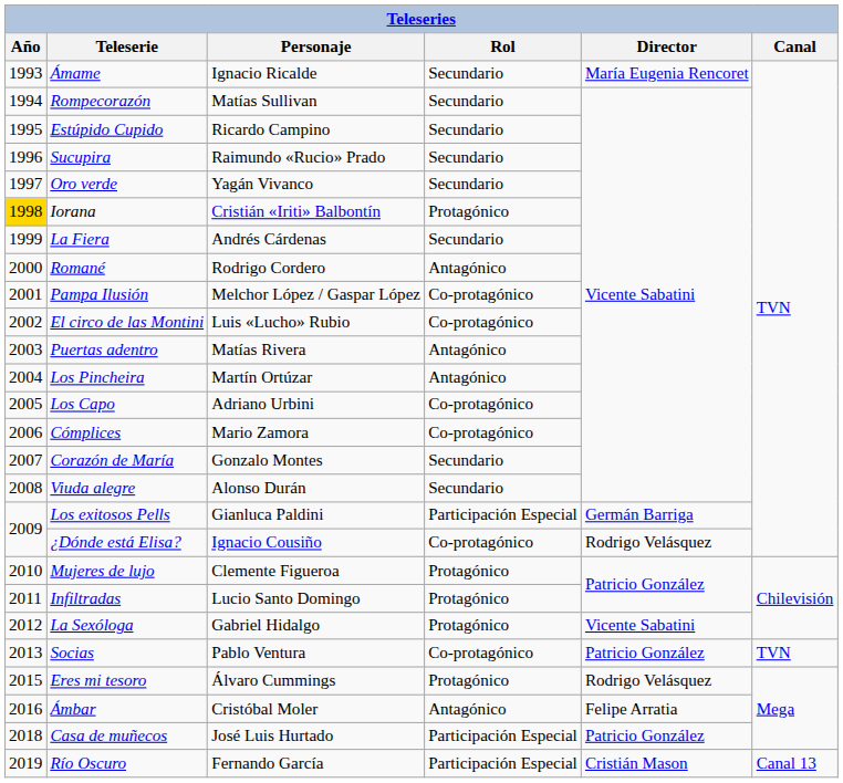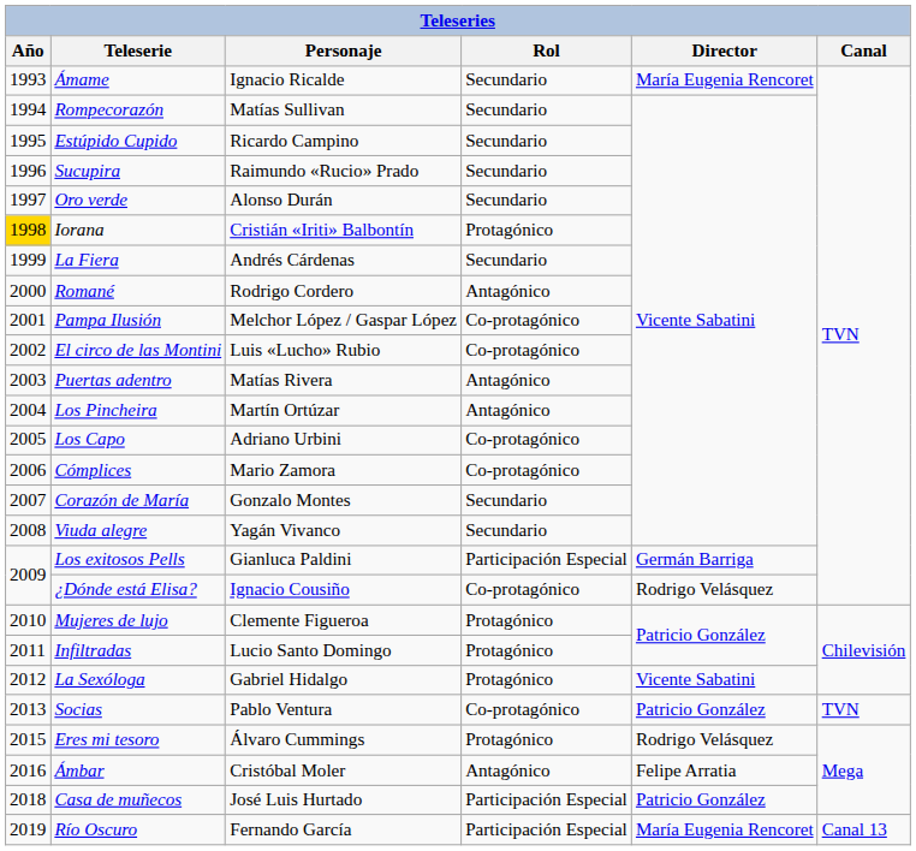Oro verde | Personaje: Yagán Vivanco -> Alonso Durán
Viuda alegre | Personaje: Alonso Durán -> Yagán Vivanco
Río Oscuro | Director: Cristián Mason -> María Eugenia Rencoret
